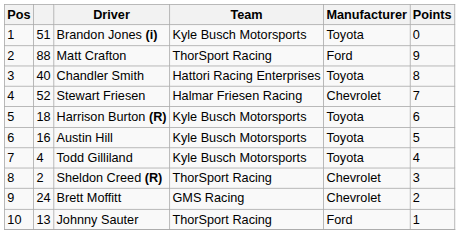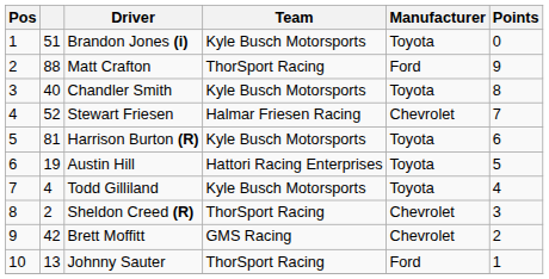Chandler Smith | Team: Hattori Racing Enterprises -> Kyle Busch Motorsports
Harrison Burton (R) | column 2: 18 -> 81
Austin Hill | column 2: 16 -> 19
Austin Hill | Team: Kyle Busch Motorsports -> Hattori Racing Enterprises
Brett Moffitt | column 2: 24 -> 42
